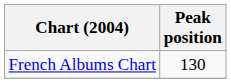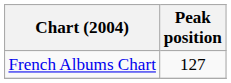French Albums Chart | Peak position: 130 -> 127
